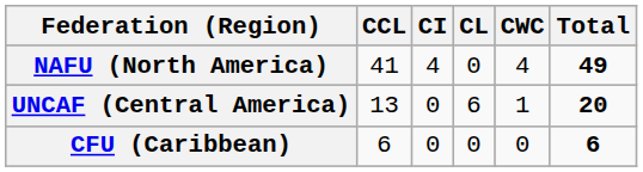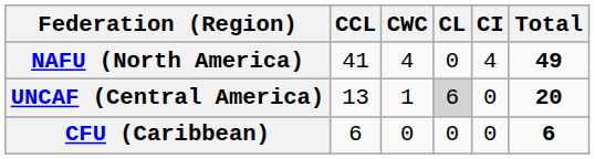columns swapped: CWC <-> CI
UNCAF (Central America) | CL: no background -> lightgrey background
